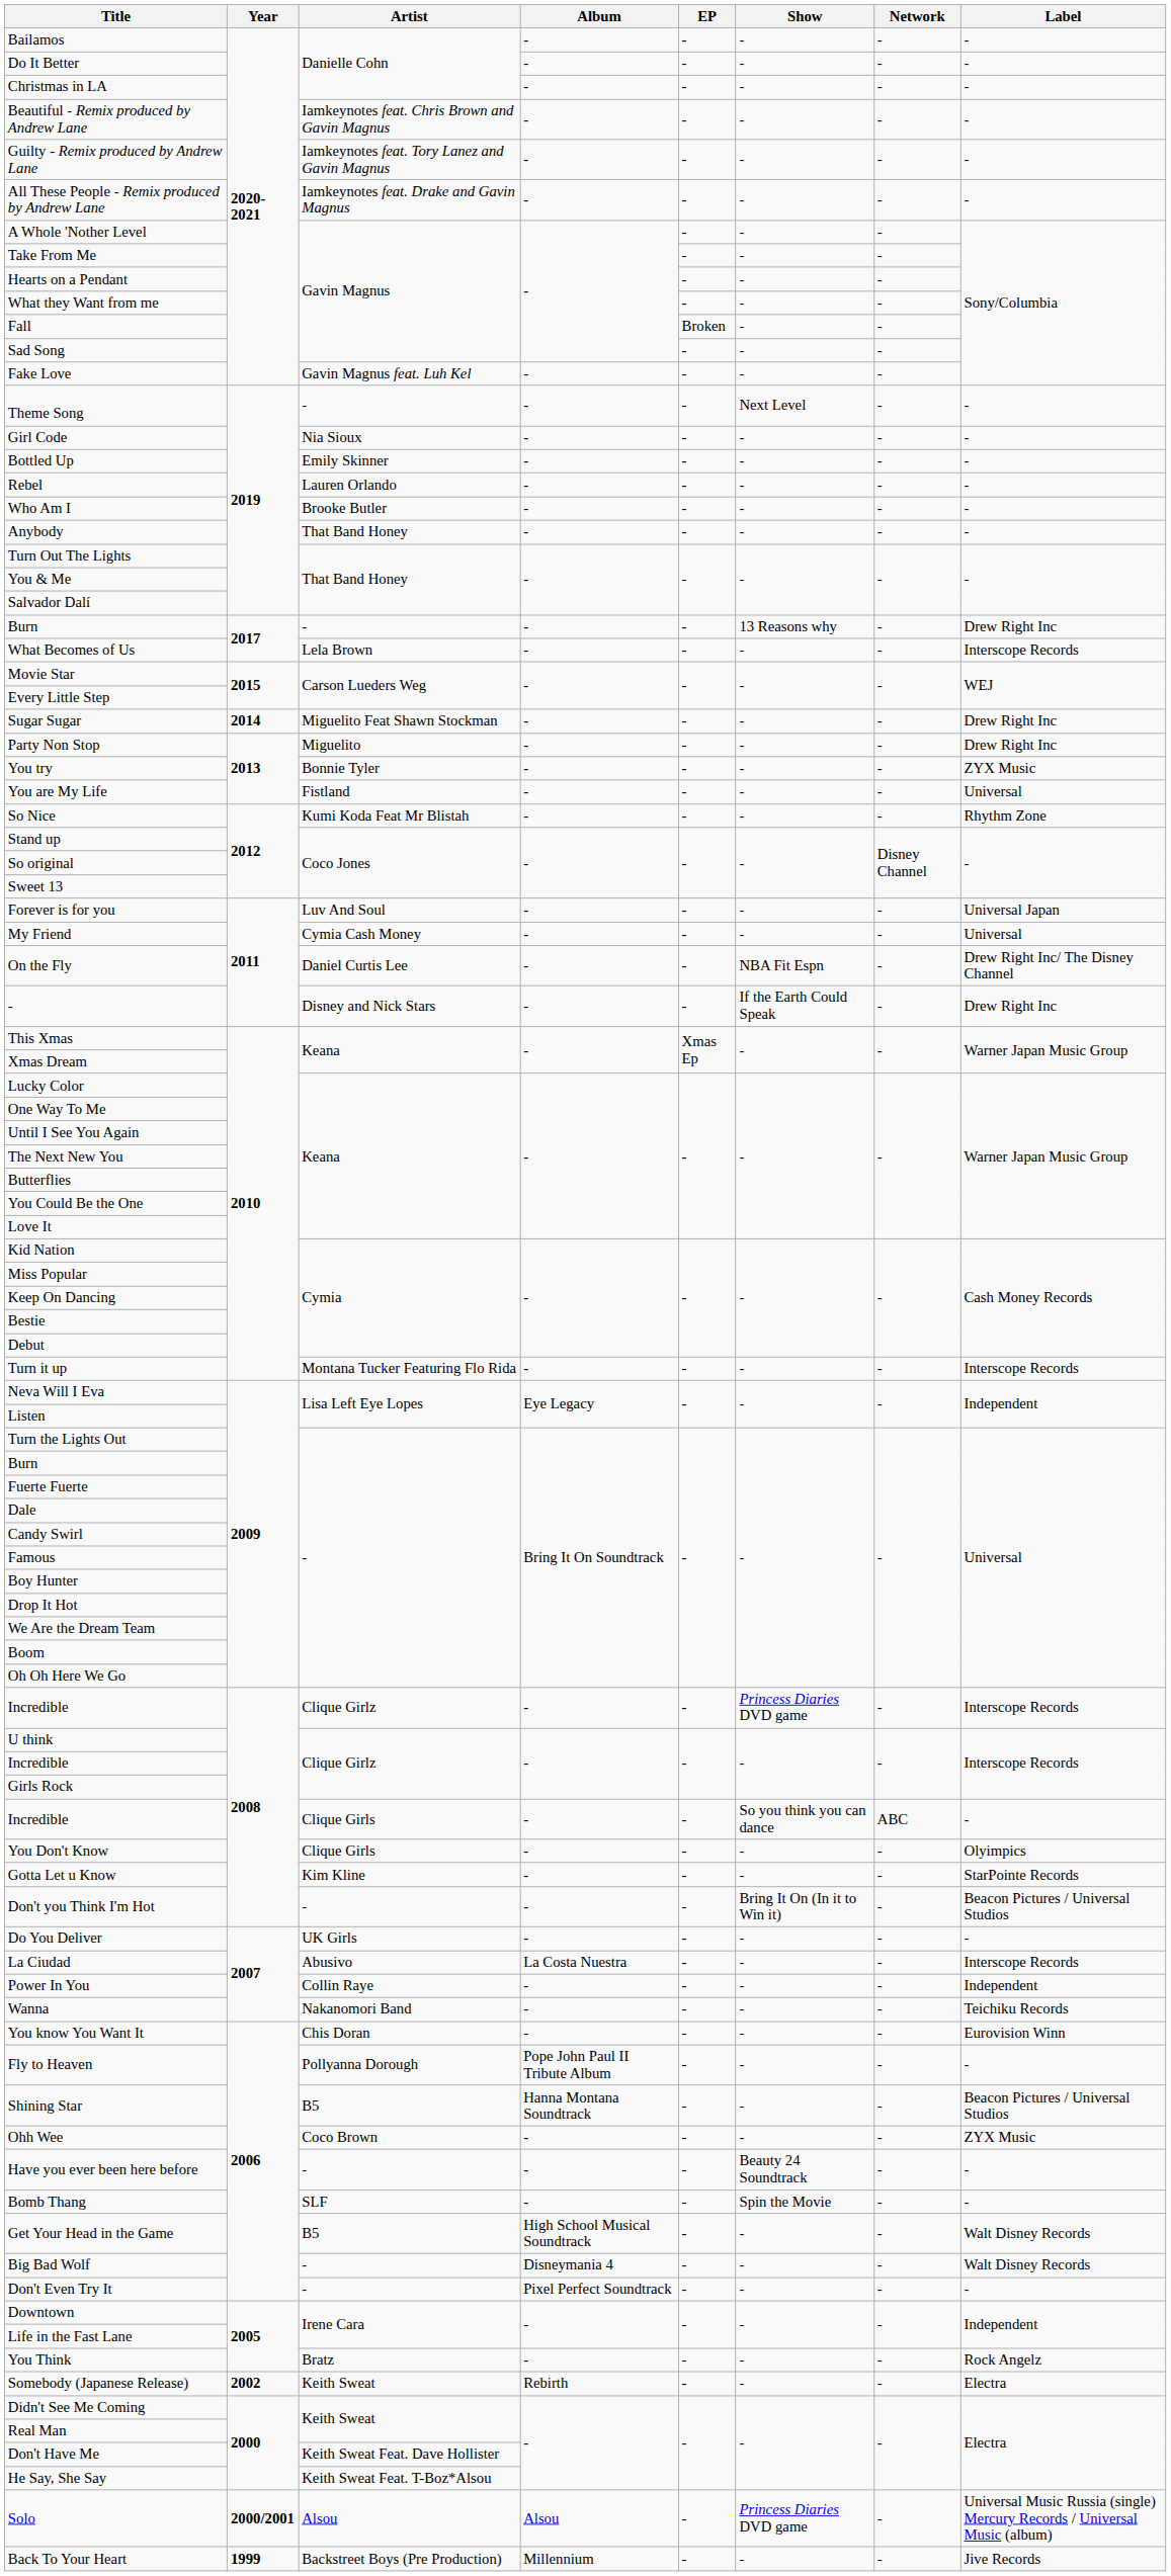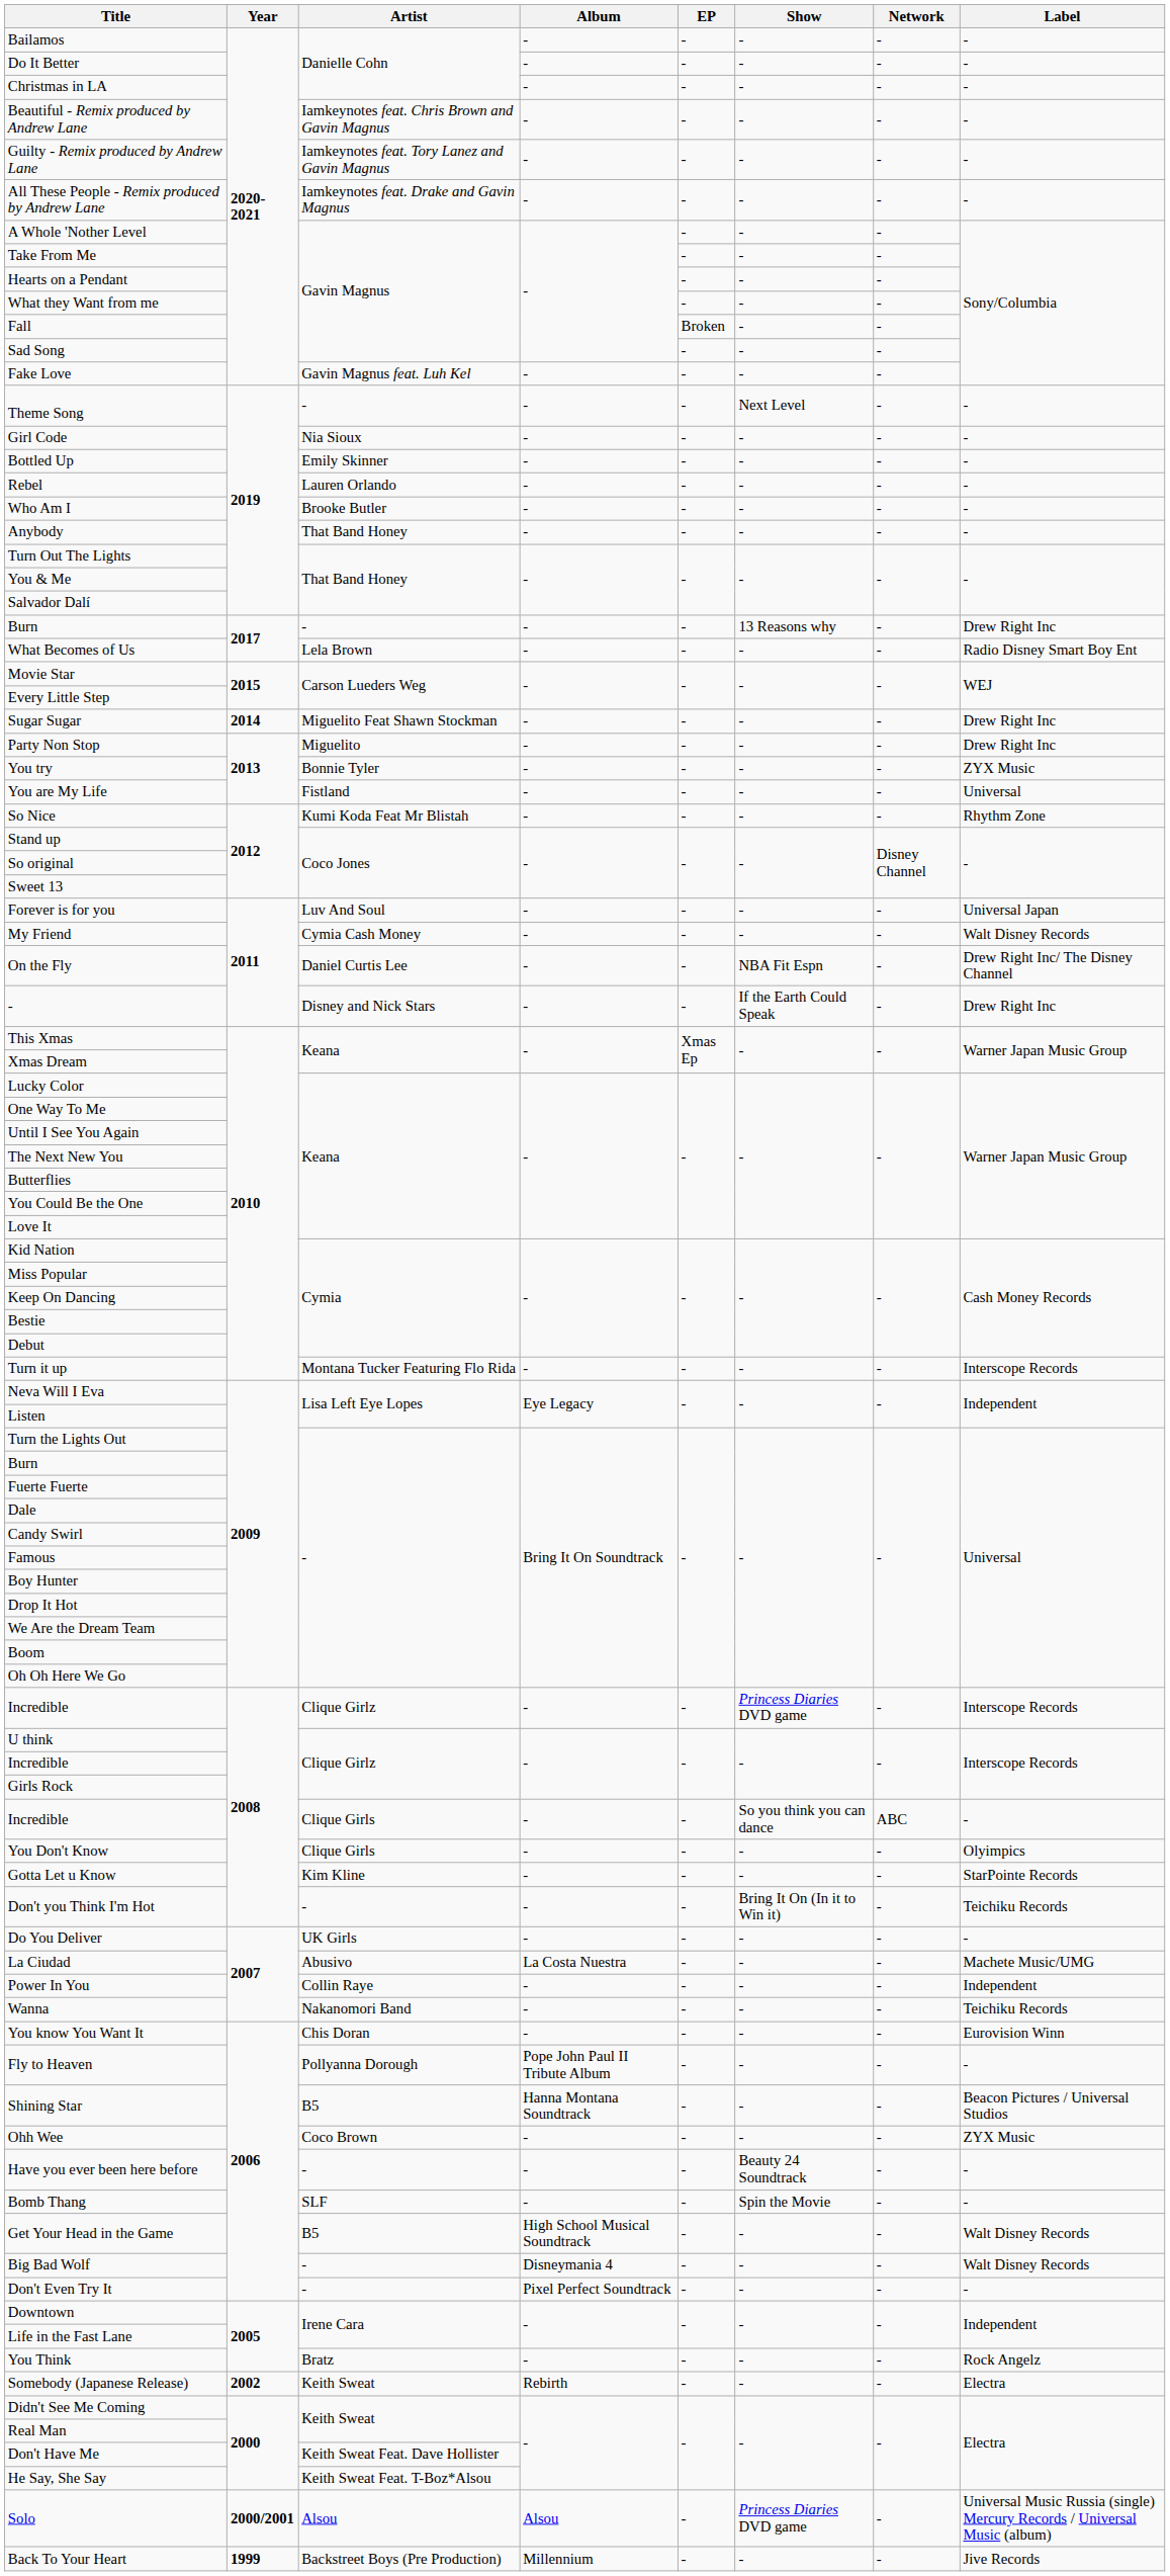What Becomes of Us | Label: Interscope Records -> Radio Disney Smart Boy Ent
My Friend | Label: Universal -> Walt Disney Records
Don't you Think I'm Hot | Label: Beacon Pictures / Universal Studios -> Teichiku Records
La Ciudad | Label: Interscope Records -> Machete Music/UMG
